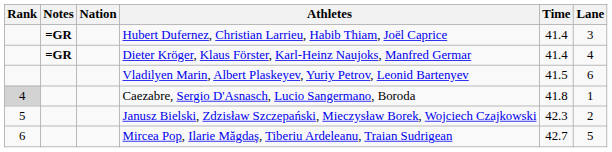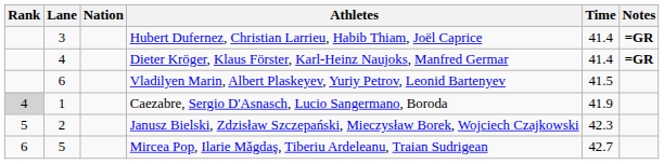columns swapped: Lane <-> Notes
Caezabre, Sergio D'Asnasch, Lucio Sangermano, Boroda | Time: 41.8 -> 41.9
